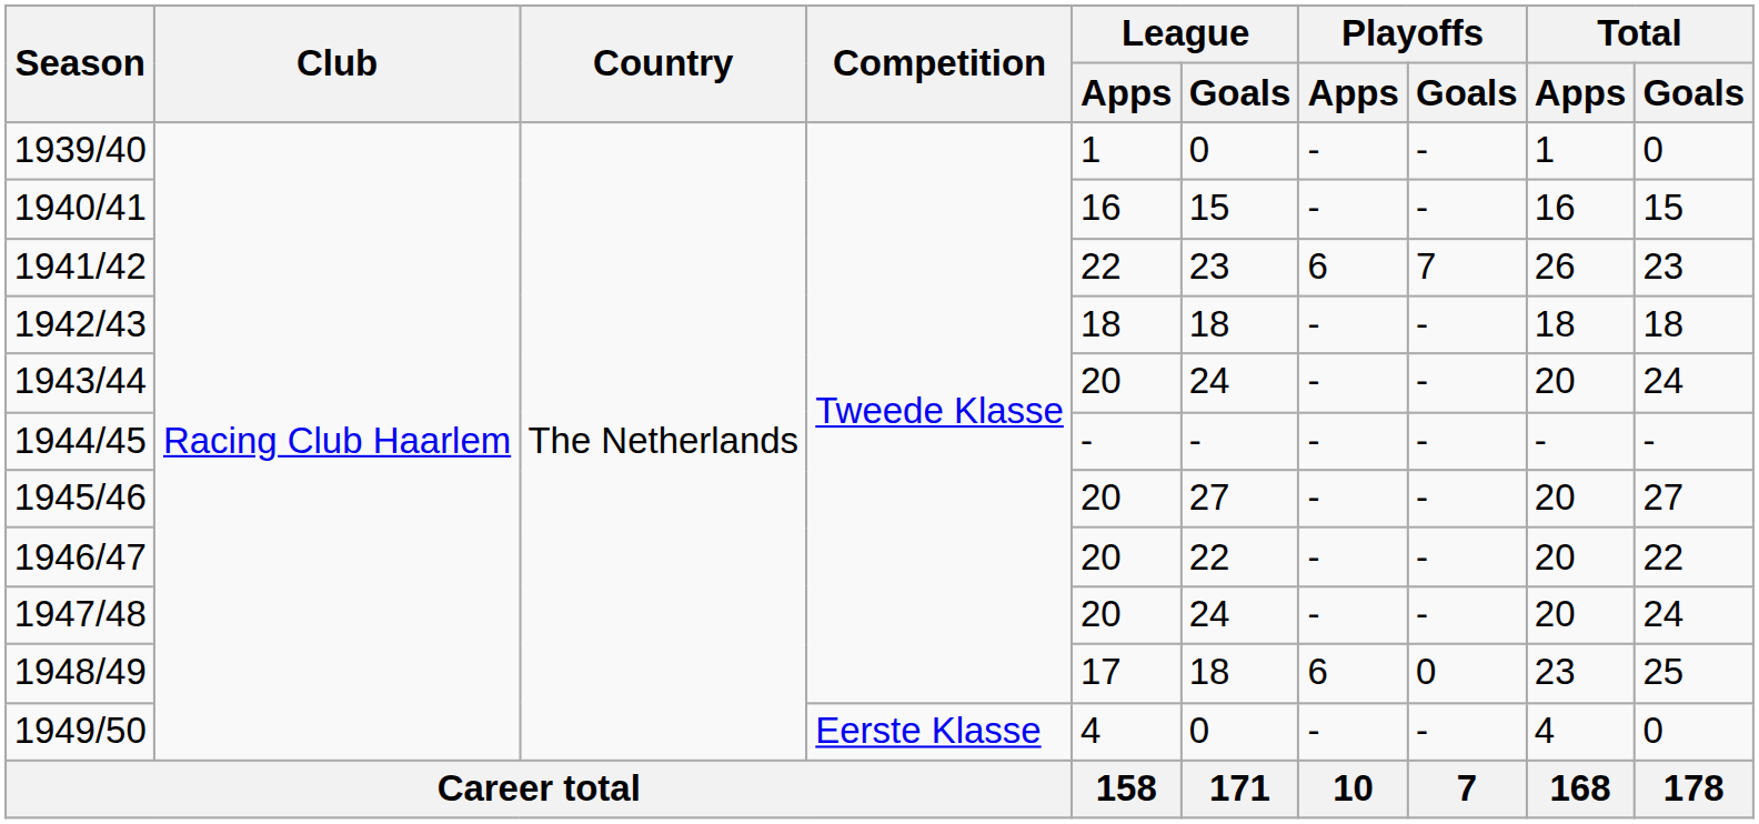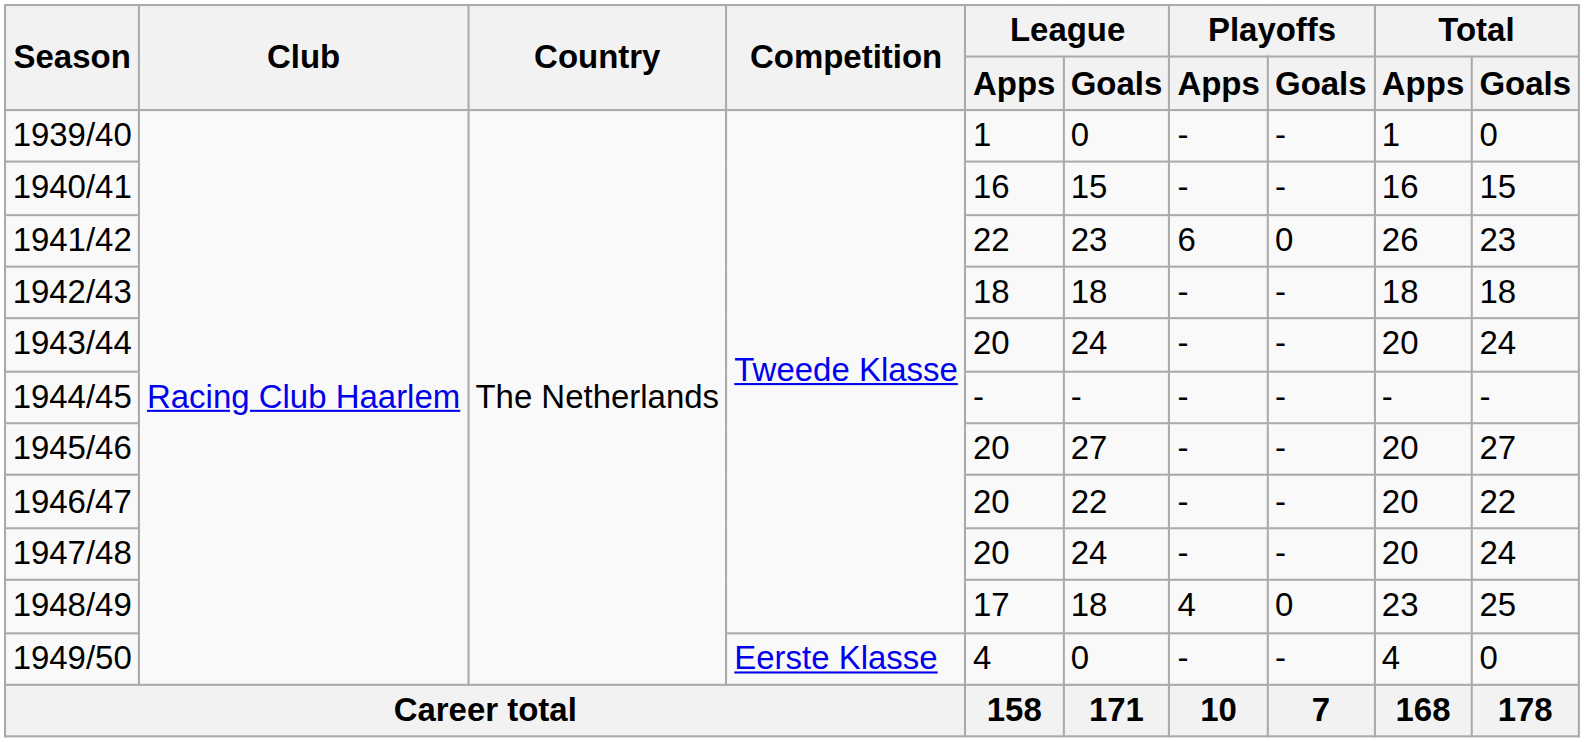1941/42 | Playoffs / Goals: 7 -> 0
1948/49 | Playoffs / Apps: 6 -> 4
